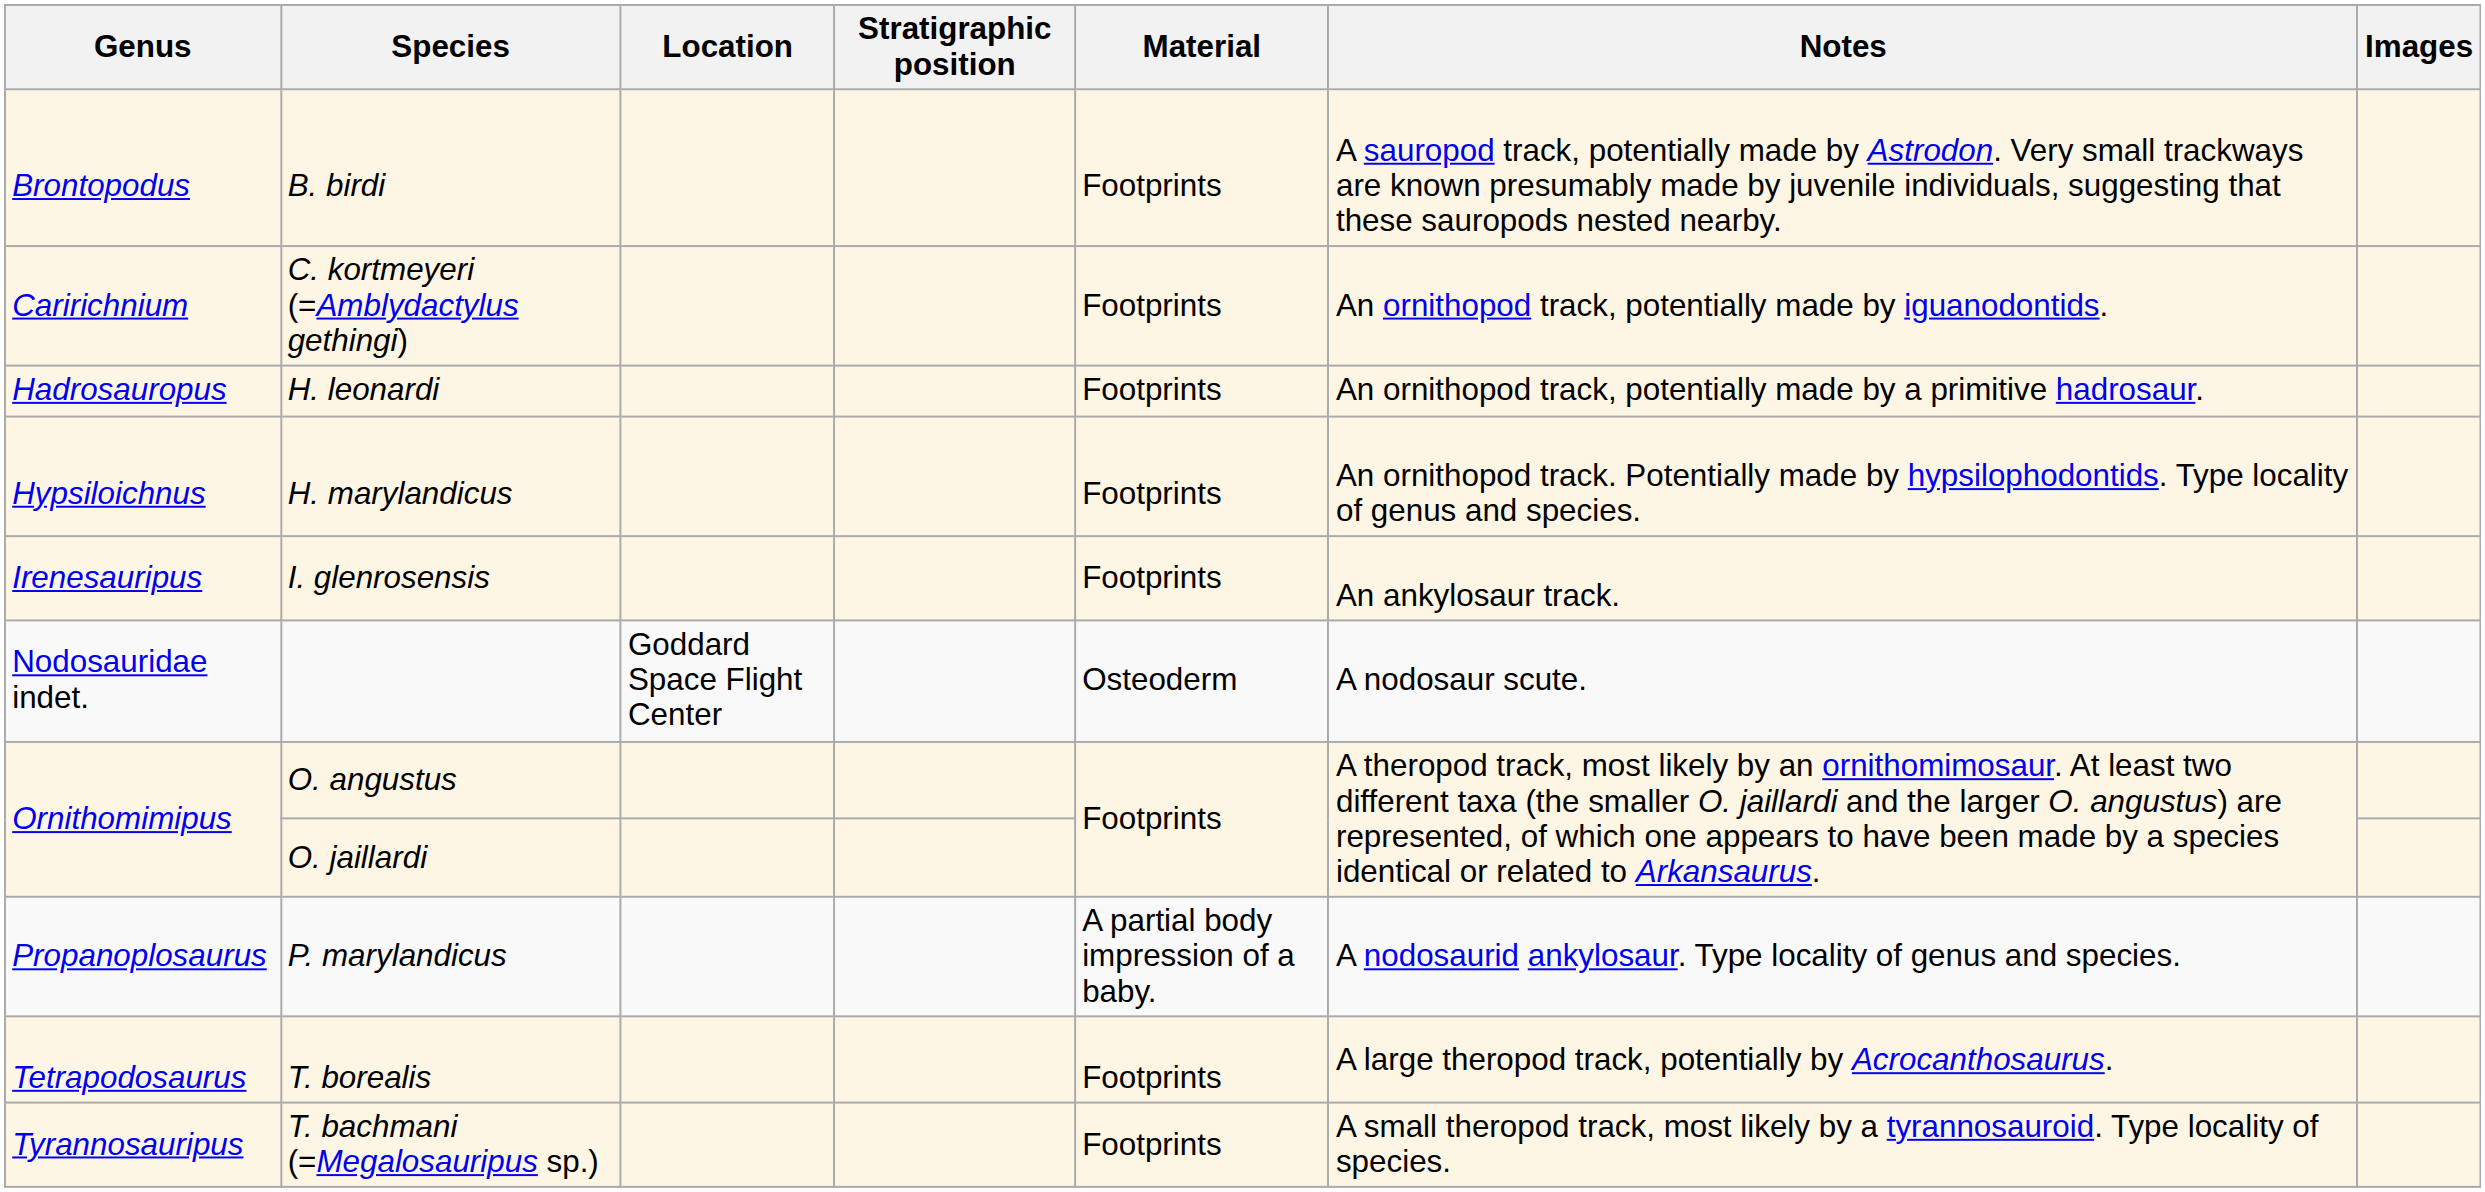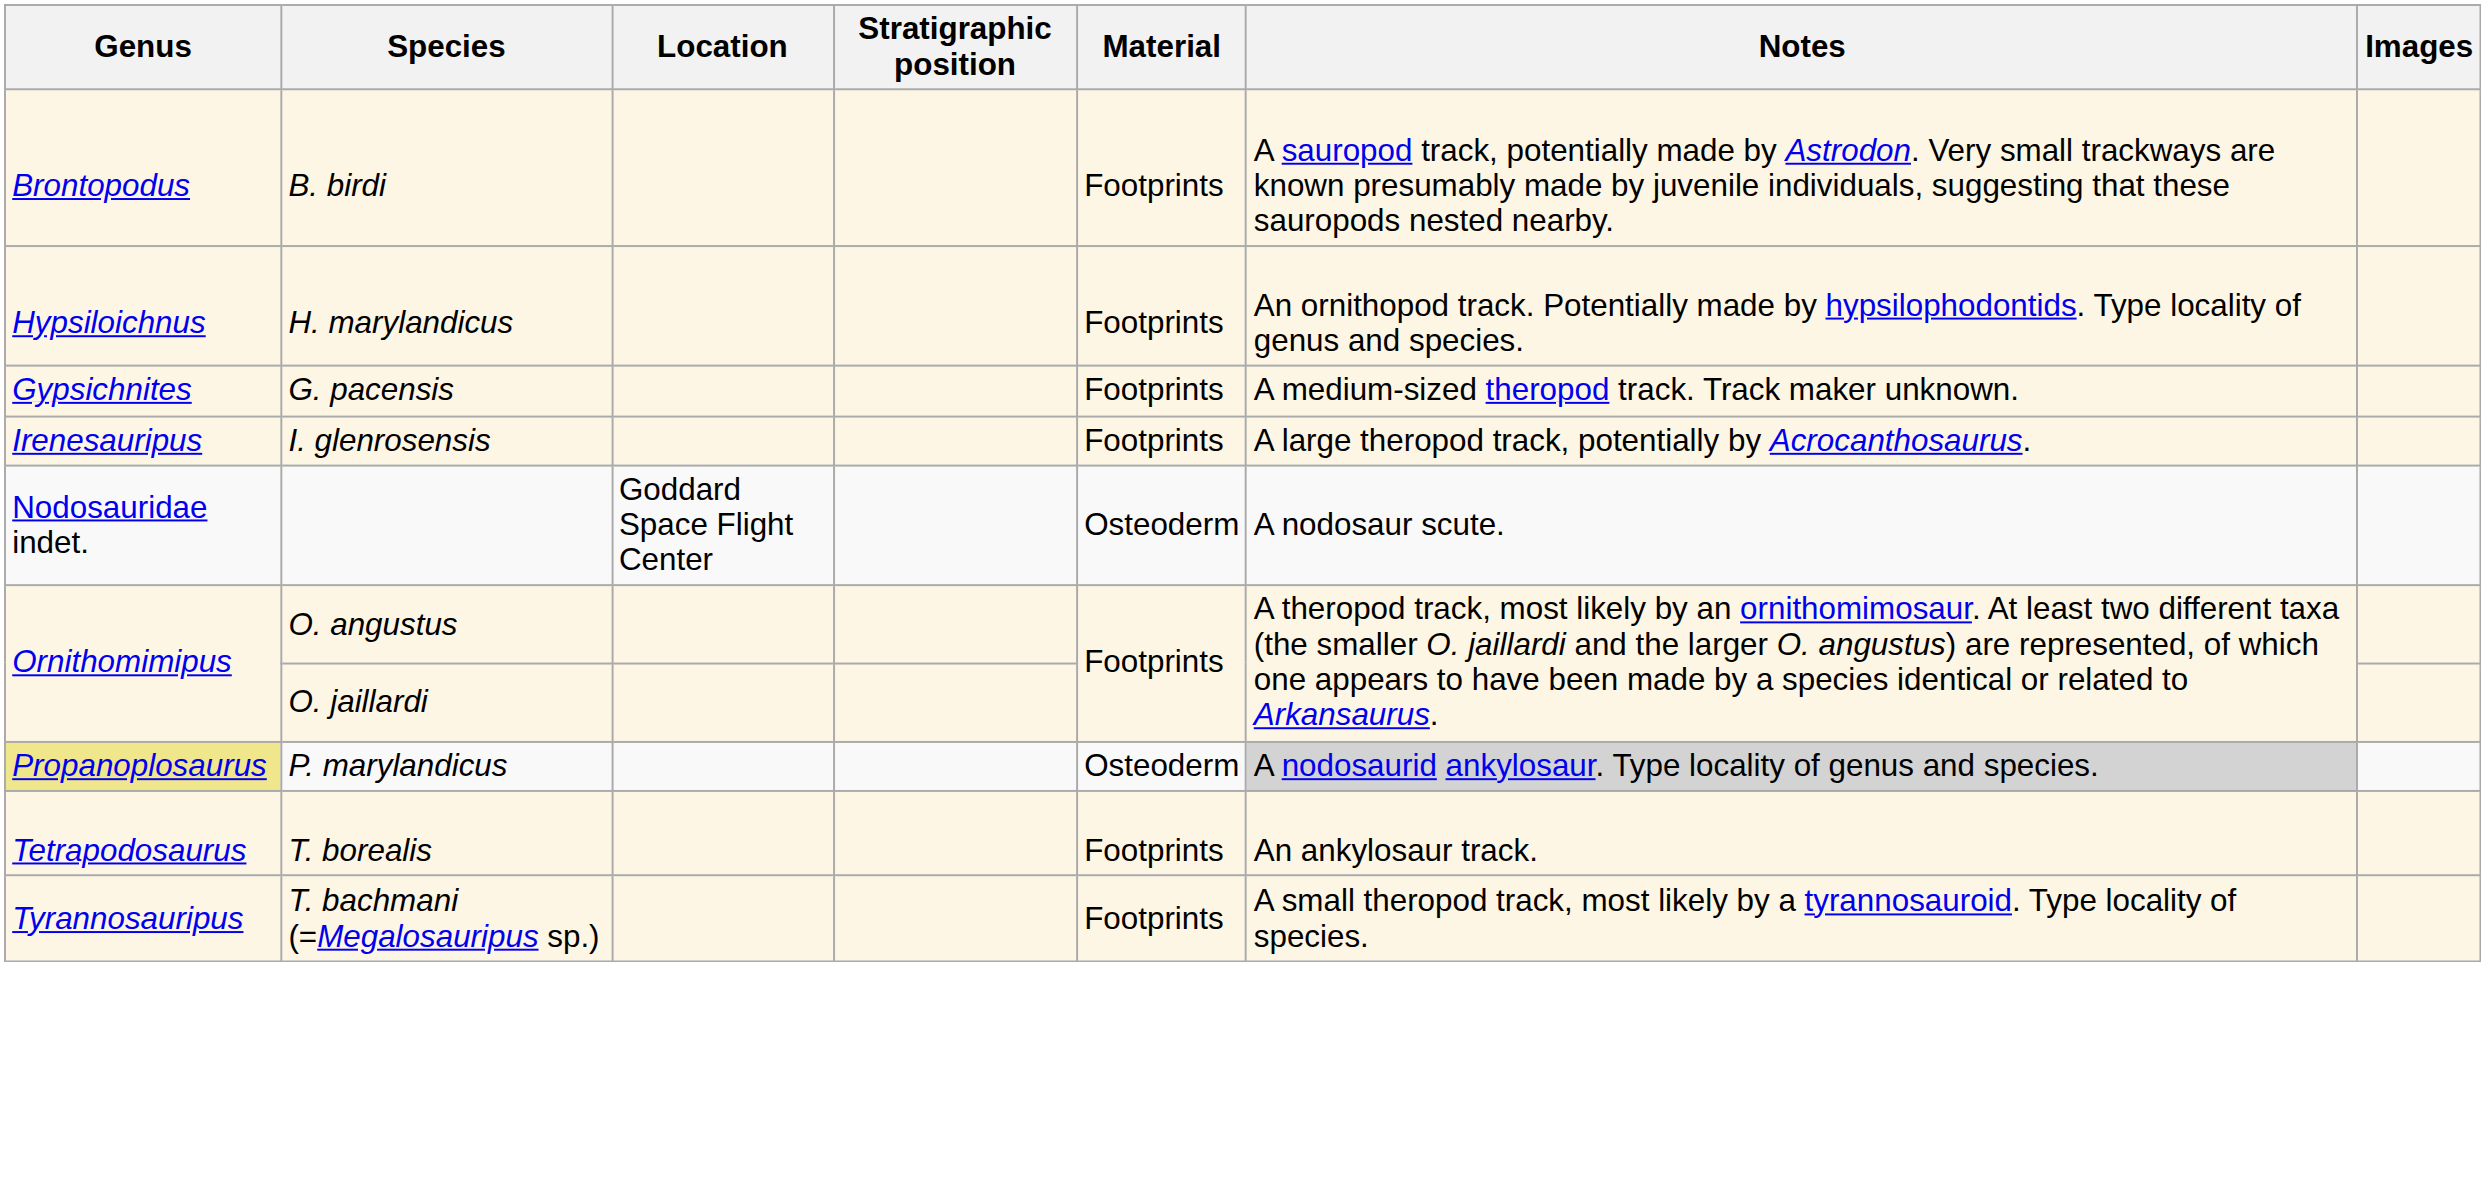- row: Caririchnium | C. kortmeyeri (=Amblydactylus gethingi) | Footprints | An ornithopod track, potentially made by iguanodontids.
- row: Hadrosauropus | H. leonardi | Footprints | An ornithopod track, potentially made by a primitive hadrosaur.
+ row: Gypsichnites | G. pacensis | Footprints | A medium-sized theropod track. Track maker unknown.
I. glenrosensis | Notes: An ankylosaur track. -> A large theropod track, potentially by Acrocanthosaurus.
P. marylandicus | Genus: no background -> khaki background
P. marylandicus | Material: A partial body impression of a baby. -> Osteoderm
P. marylandicus | Notes: no background -> lightgrey background
T. borealis | Notes: A large theropod track, potentially by Acrocanthosaurus. -> An ankylosaur track.
